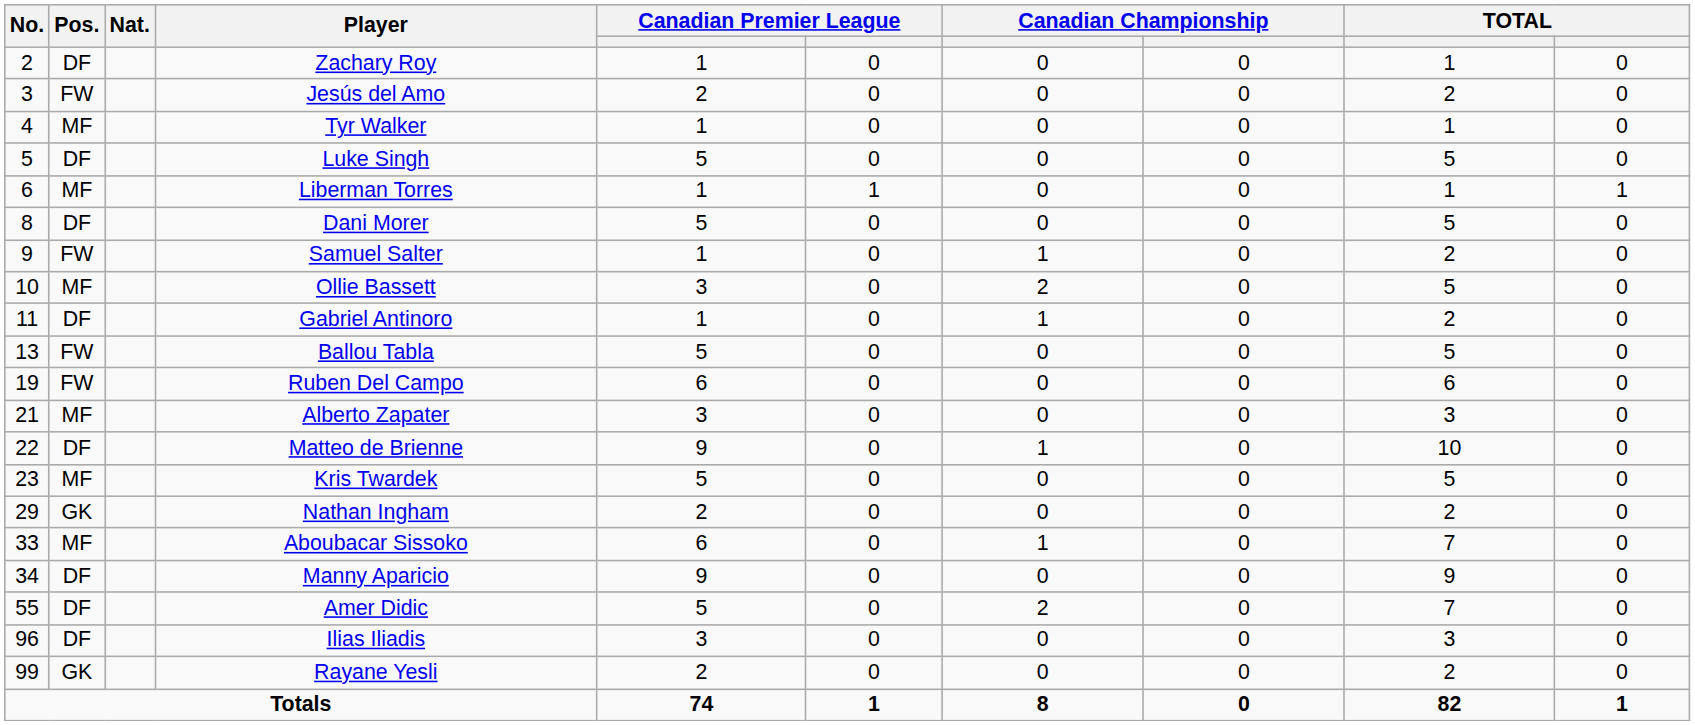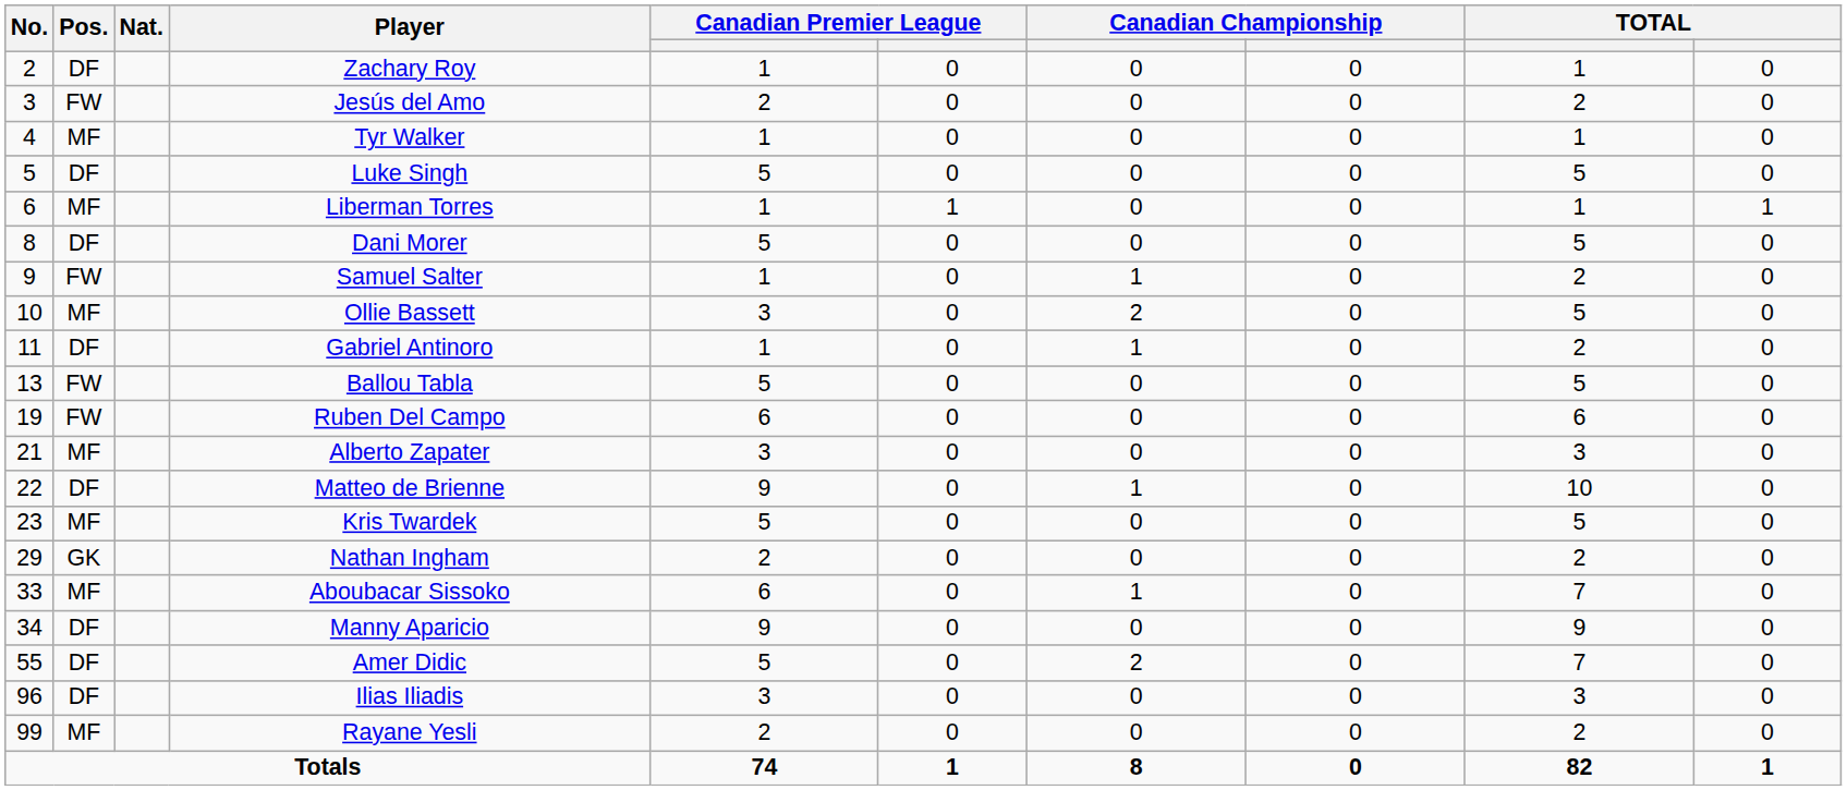Rayane Yesli | Pos.: GK -> MF
